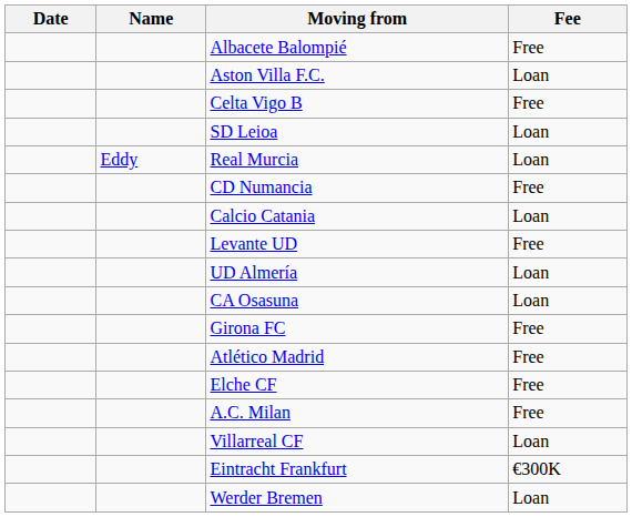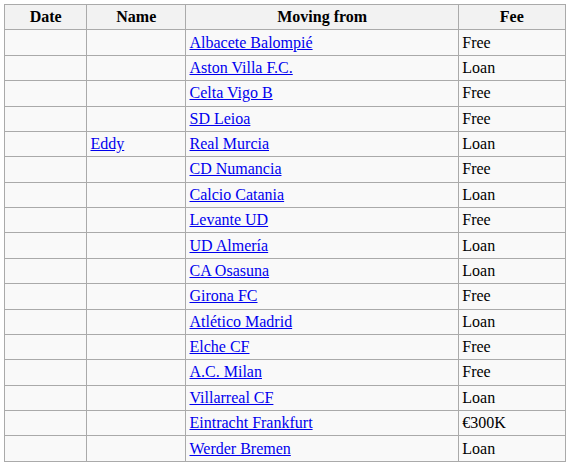SD Leioa | Fee: Loan -> Free
Atlético Madrid | Fee: Free -> Loan
